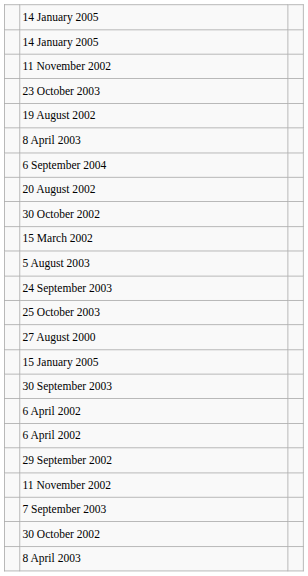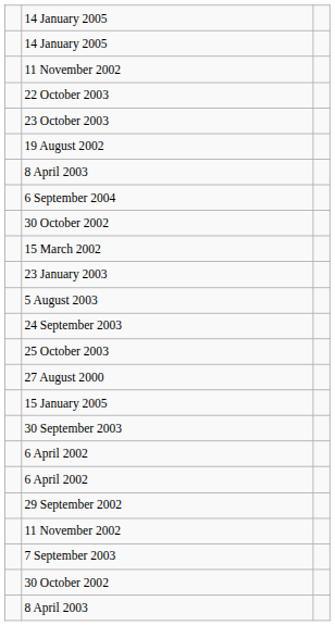+ row: 22 October 2003
- row: 20 August 2002
+ row: 23 January 2003
